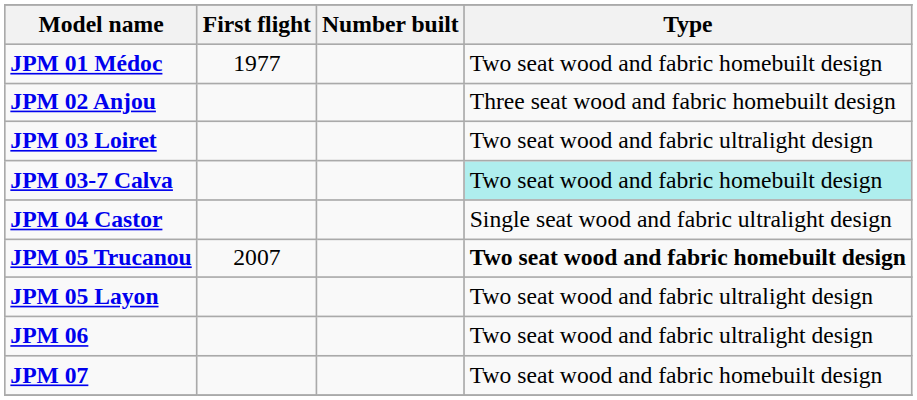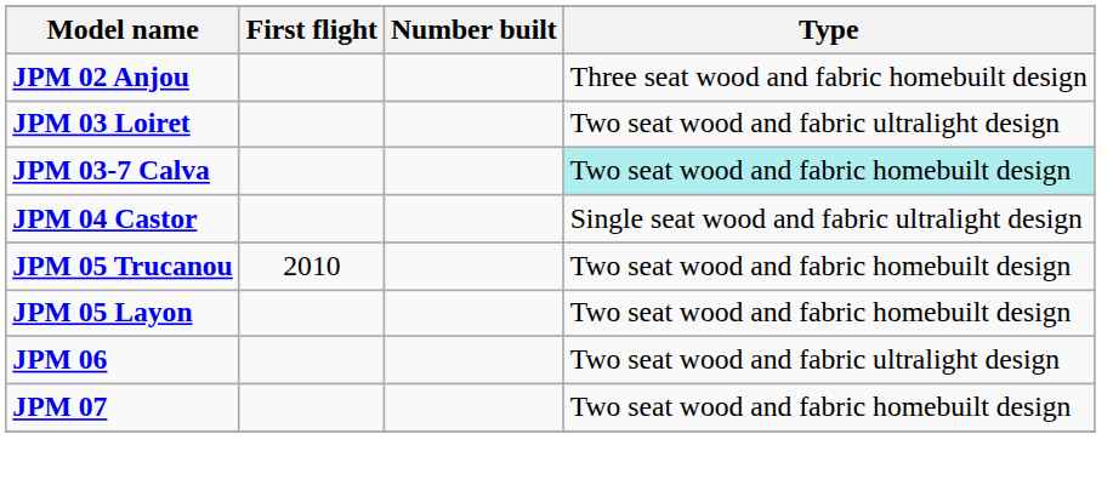- row: JPM 01 Médoc | 1977 | Two seat wood and fabric homebuilt design
JPM 05 Trucanou | First flight: 2007 -> 2010
JPM 05 Trucanou | Type: bold -> normal
JPM 05 Layon | Type: Two seat wood and fabric ultralight design -> Two seat wood and fabric homebuilt design
